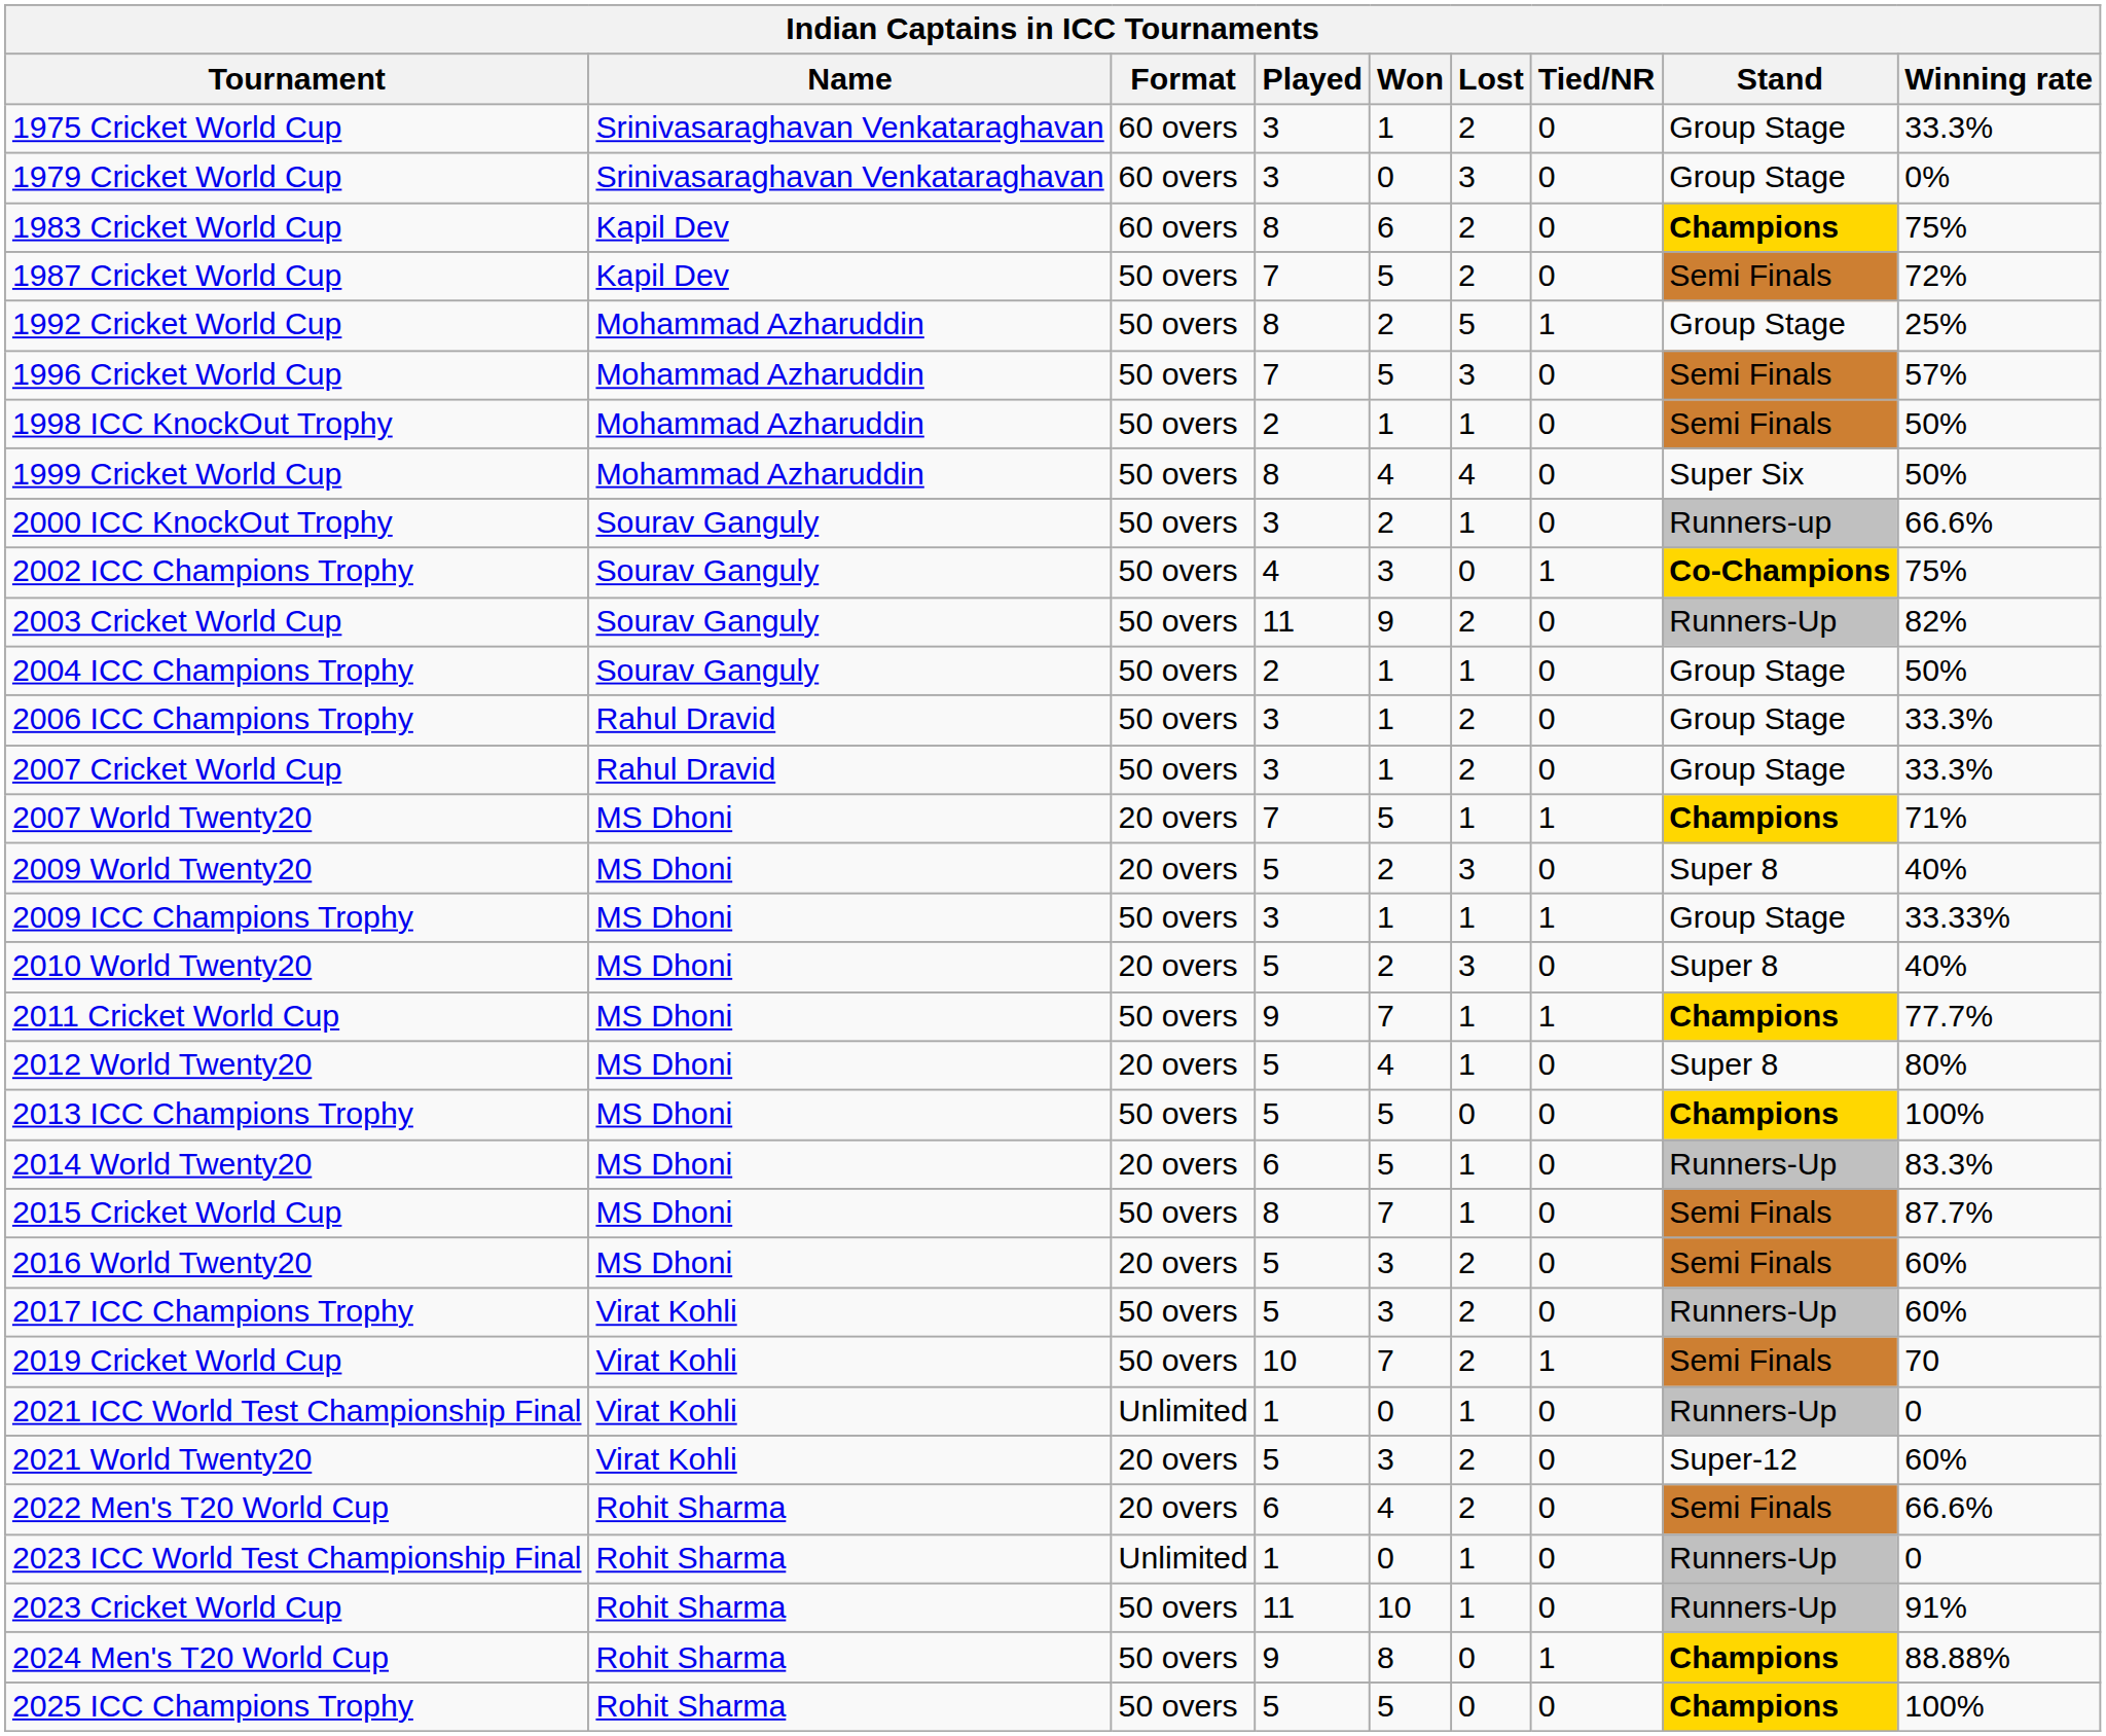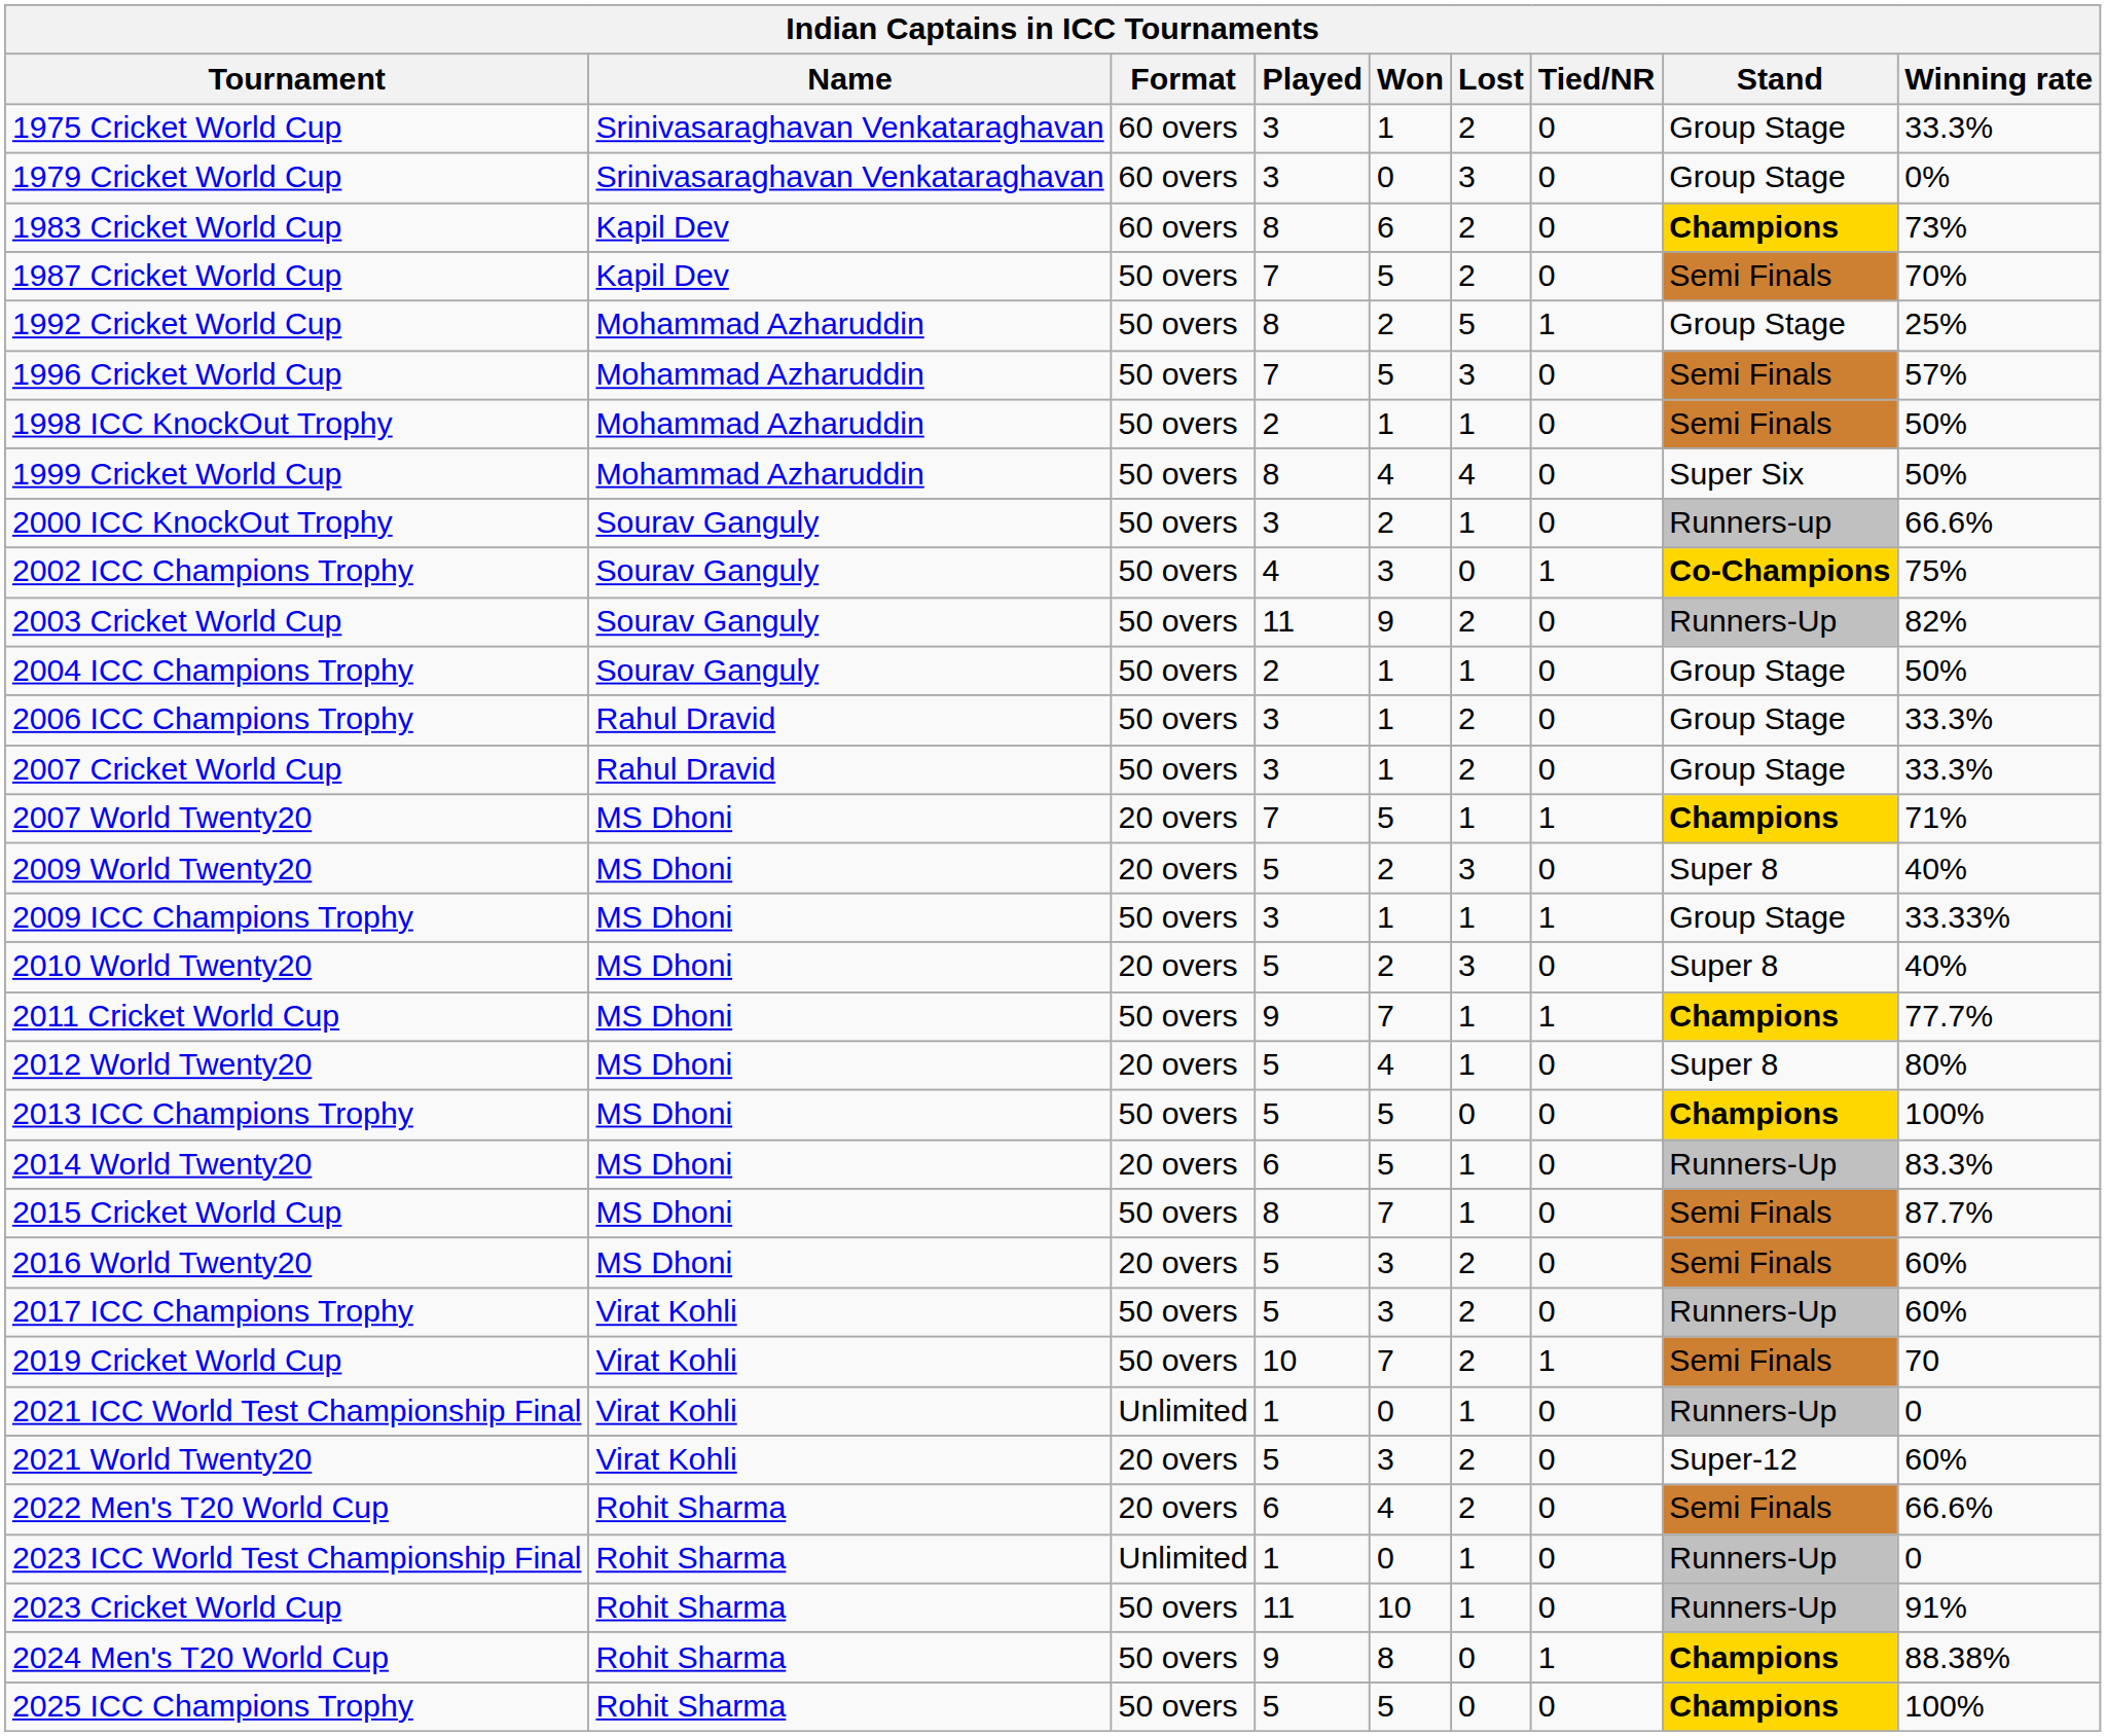1983 Cricket World Cup | Winning rate: 75% -> 73%
1987 Cricket World Cup | Winning rate: 72% -> 70%
2024 Men's T20 World Cup | Winning rate: 88.88% -> 88.38%
